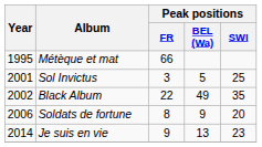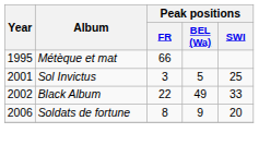Black Album | Peak positions / SWI: 35 -> 33
- row: 2014 | Je suis en vie | 9 | 13 | 23
